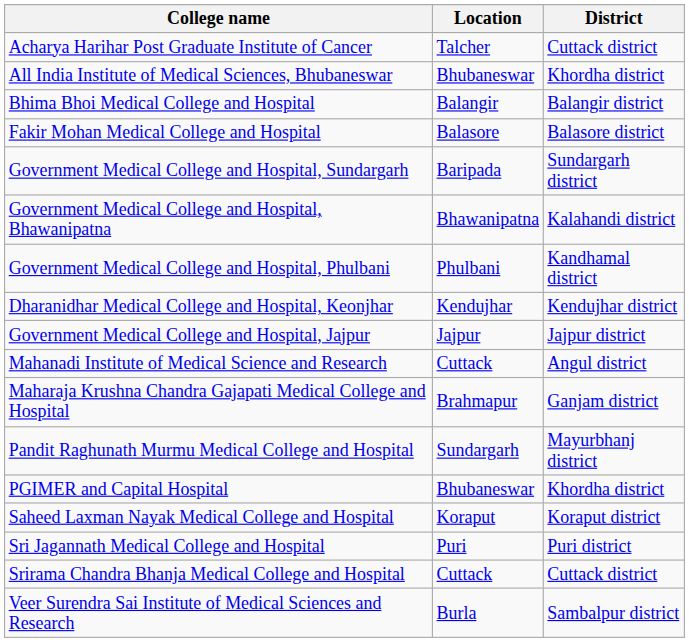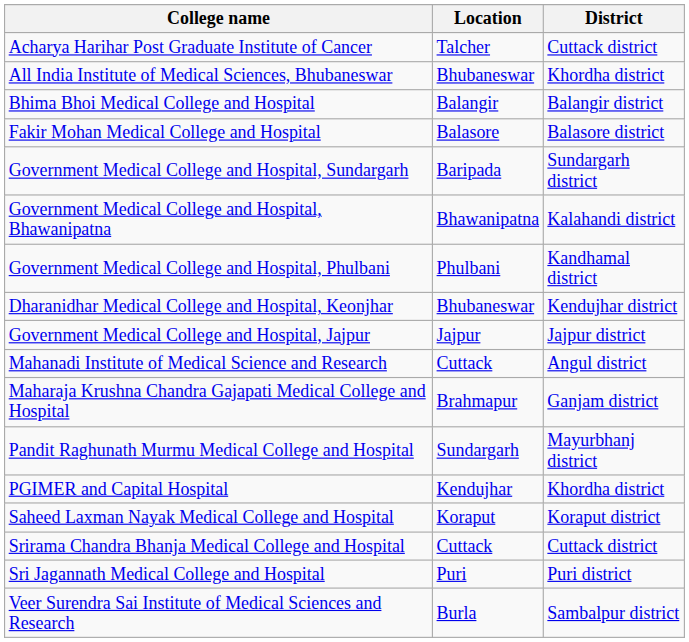Dharanidhar Medical College and Hospital, Keonjhar | Location: Kendujhar -> Bhubaneswar
PGIMER and Capital Hospital | Location: Bhubaneswar -> Kendujhar
rows swapped: Sri Jagannath Medical College and Hospital <-> Srirama Chandra Bhanja Medical College and Hospital
